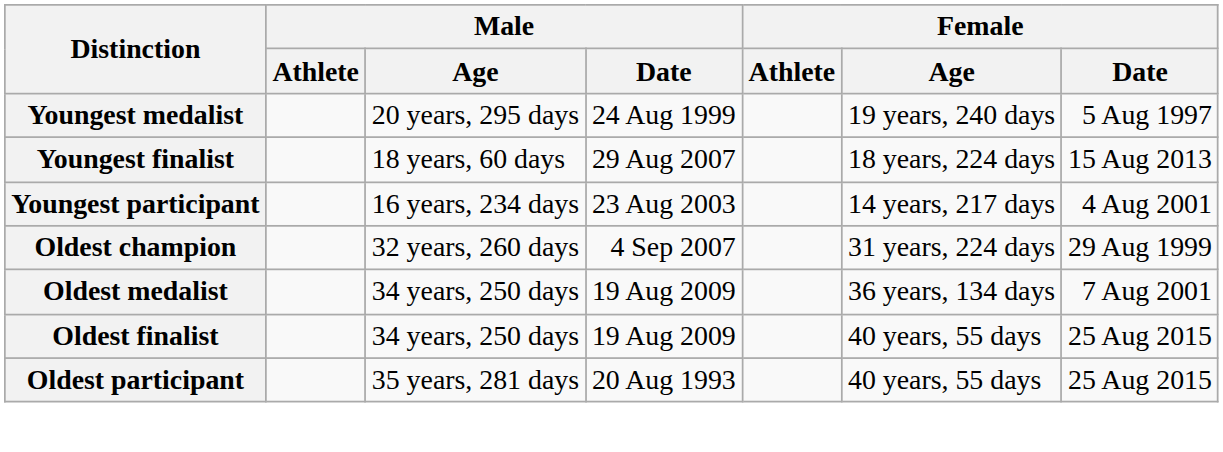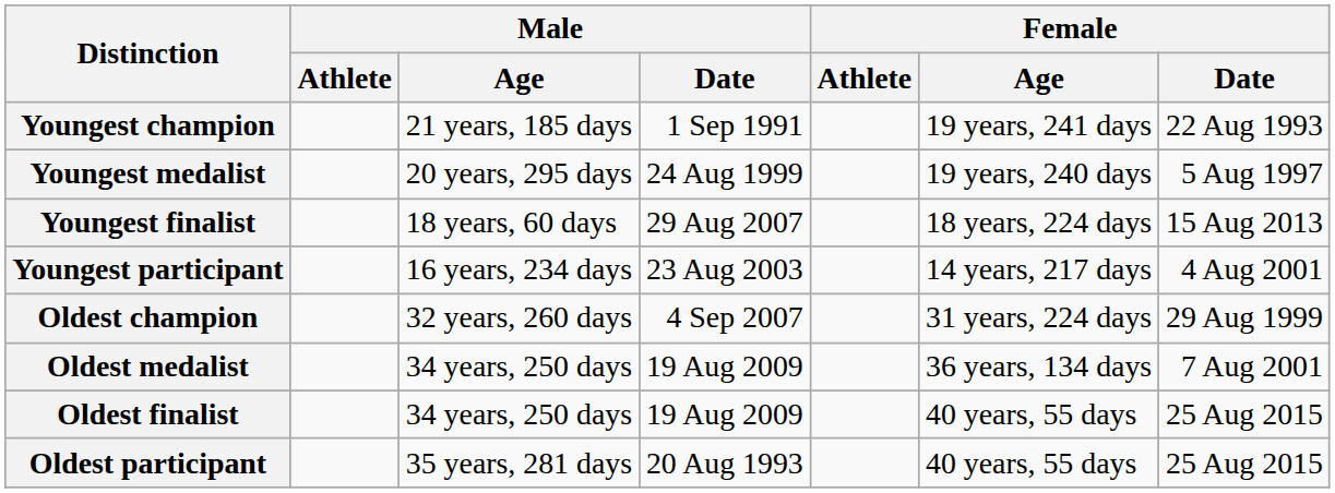+ row: Youngest champion | 21 years, 185 days | 1 Sep 1991 | 19 years, 241 days | 22 Aug 1993
